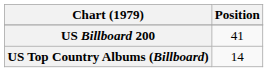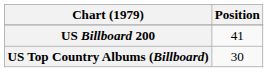US Top Country Albums (Billboard) | Position: 14 -> 30
